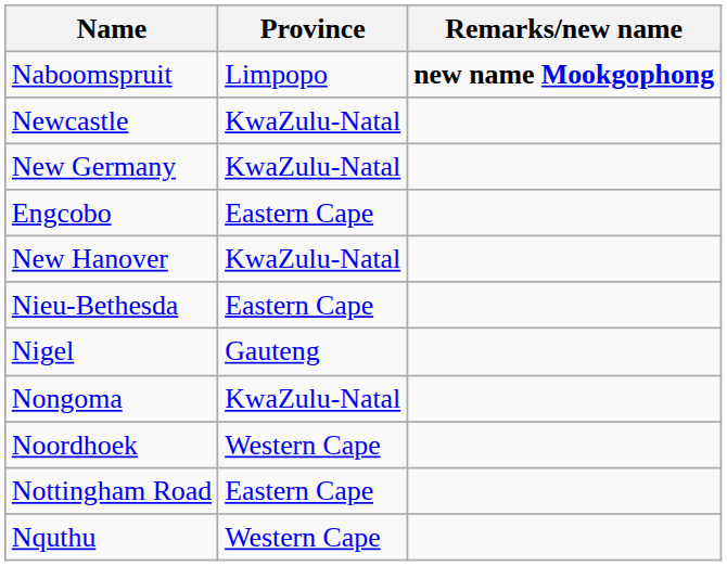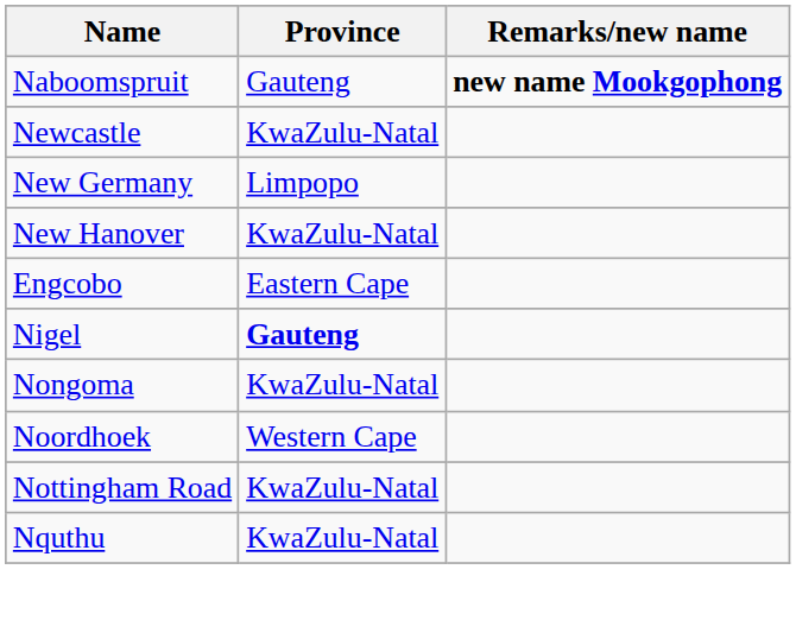Naboomspruit | Province: Limpopo -> Gauteng
New Germany | Province: KwaZulu-Natal -> Limpopo
rows swapped: New Hanover <-> Engcobo
- row: Nieu-Bethesda | Eastern Cape
Nigel | Province: normal -> bold
Nottingham Road | Province: Eastern Cape -> KwaZulu-Natal
Nquthu | Province: Western Cape -> KwaZulu-Natal
